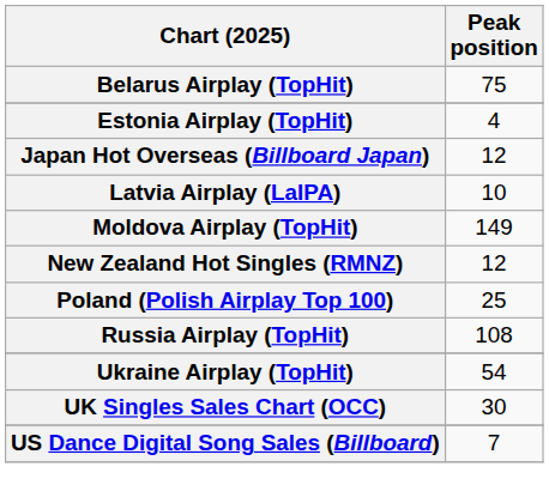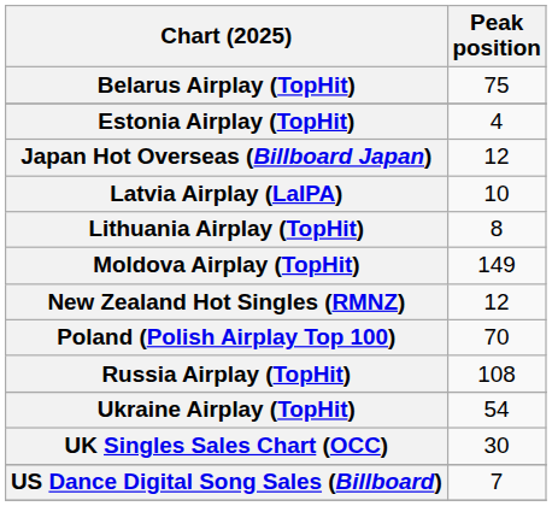+ row: Lithuania Airplay (TopHit) | 8
Poland (Polish Airplay Top 100) | Peak position: 25 -> 70
